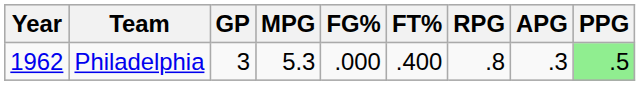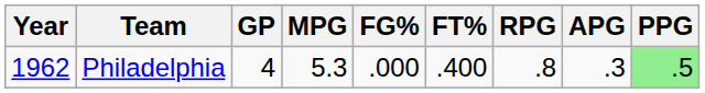Philadelphia | GP: 3 -> 4
